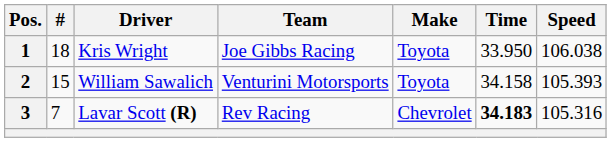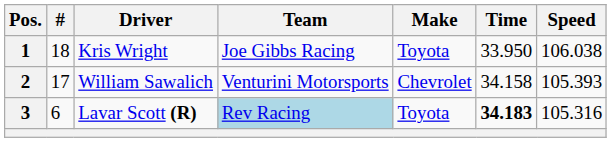2 | #: 15 -> 17
2 | Make: Toyota -> Chevrolet
3 | #: 7 -> 6
3 | Team: no background -> lightblue background
3 | Make: Chevrolet -> Toyota
